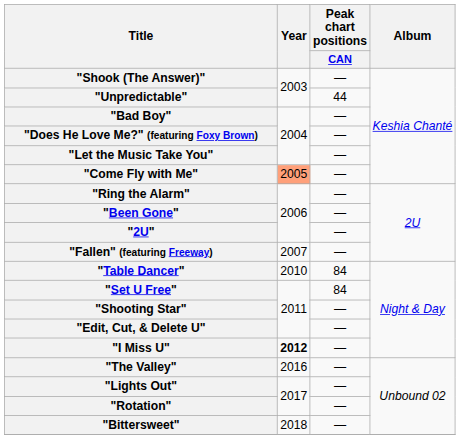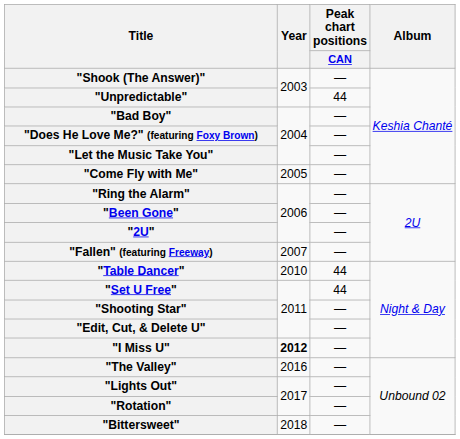"Come Fly with Me" | Year: lightsalmon background -> no background
"Table Dancer" | Peak chart positions / CAN: 84 -> 44
"Set U Free" | Peak chart positions / CAN: 84 -> 44
